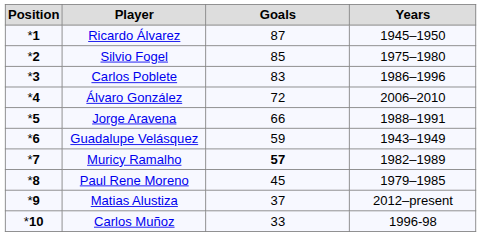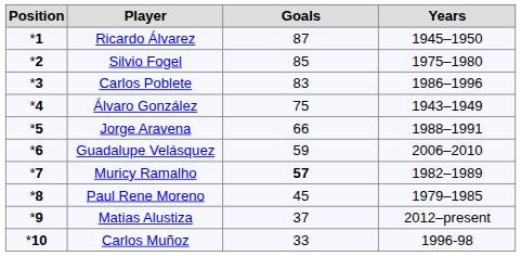Álvaro González | Goals: 72 -> 75
Álvaro González | Years: 2006–2010 -> 1943–1949
Guadalupe Velásquez | Years: 1943–1949 -> 2006–2010
